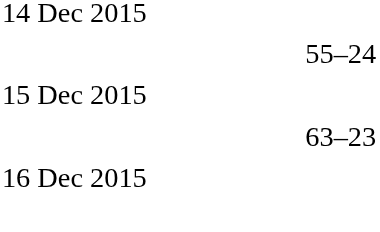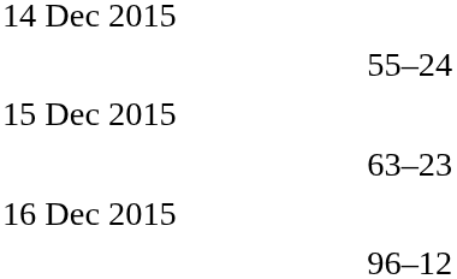+ row: 96–12
